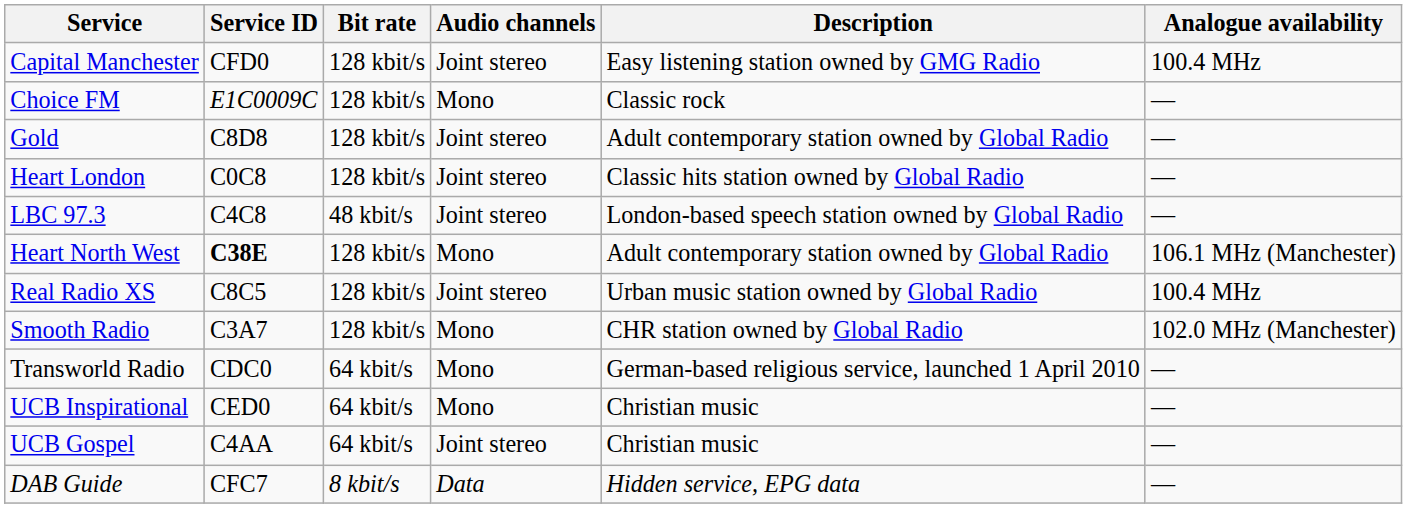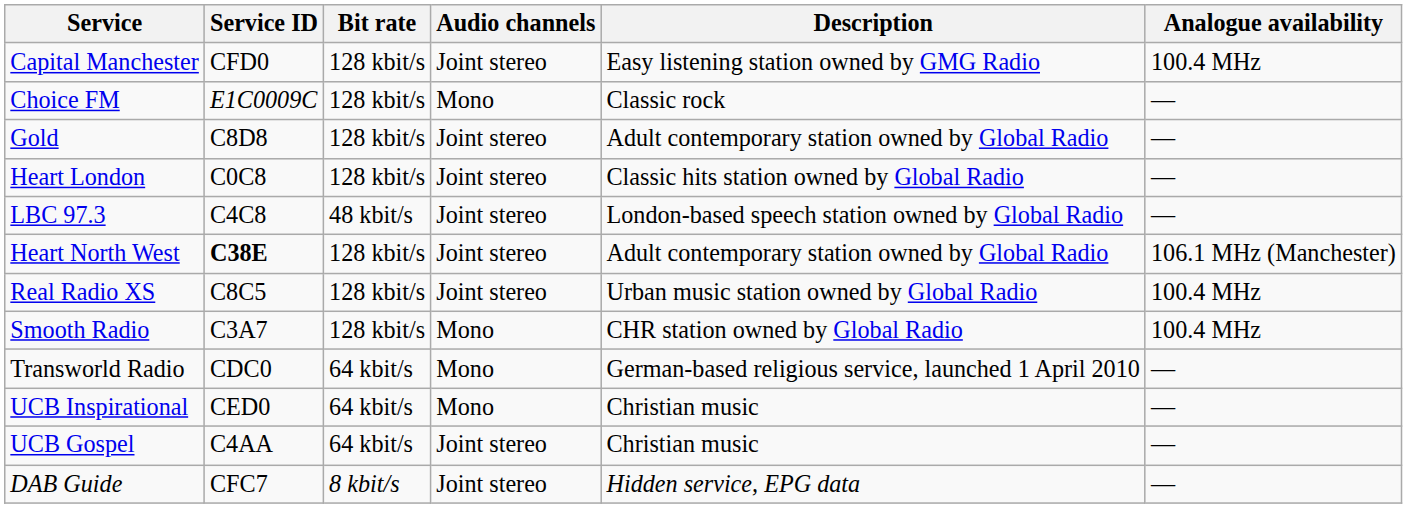Heart North West | Audio channels: Mono -> Joint stereo
Smooth Radio | Analogue availability: 102.0 MHz (Manchester) -> 100.4 MHz
DAB Guide | Audio channels: Data -> Joint stereo
